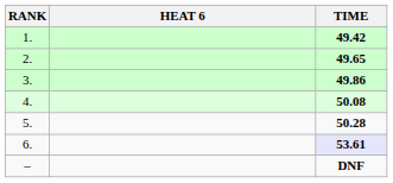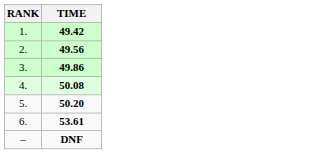- column: HEAT 6
2. | TIME: 49.65 -> 49.56
5. | TIME: 50.28 -> 50.20
6. | TIME: lavender background -> no background
